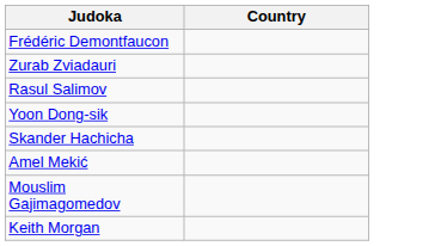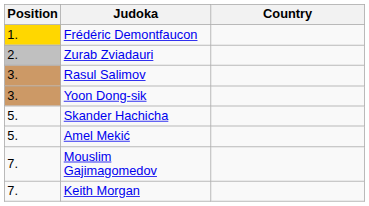+ column: Position | 1. | 2. | 3. | 3. | 5. | 5. | 7. | 7.
